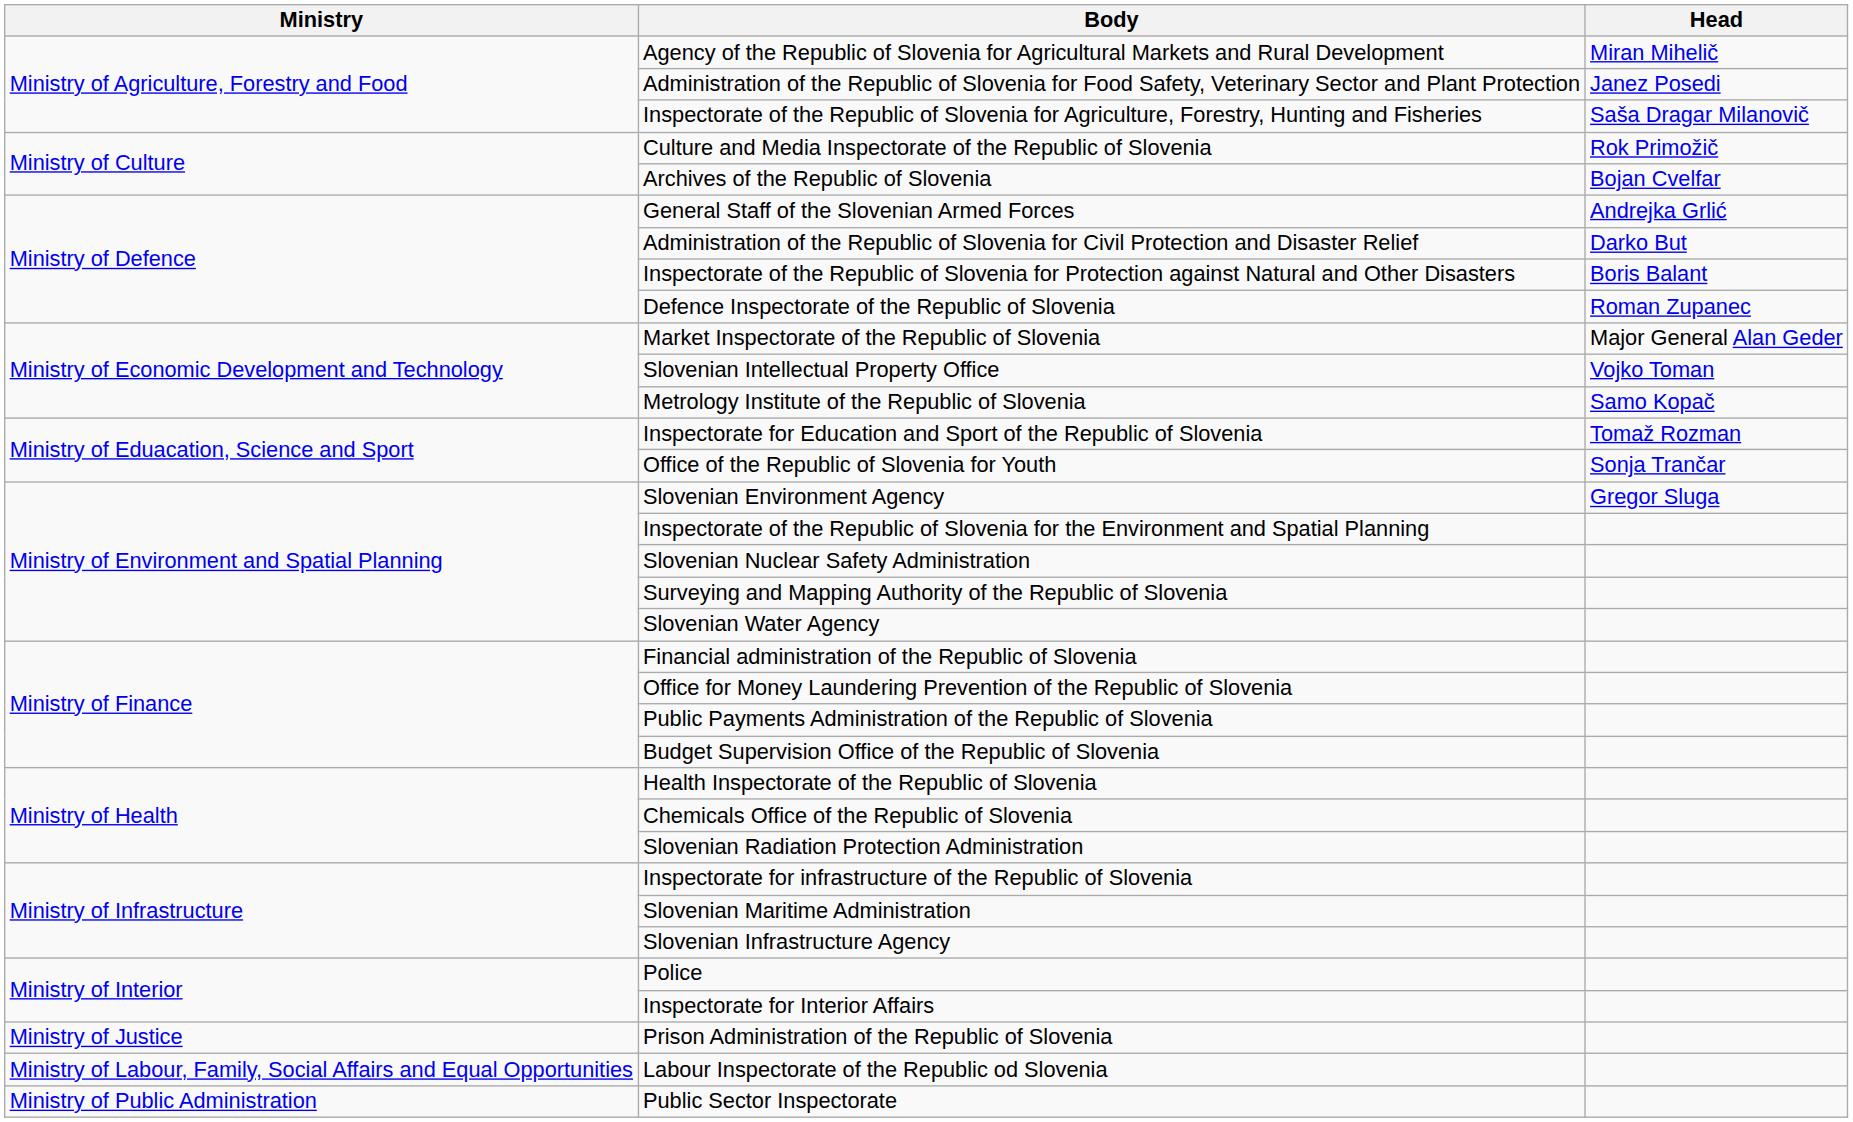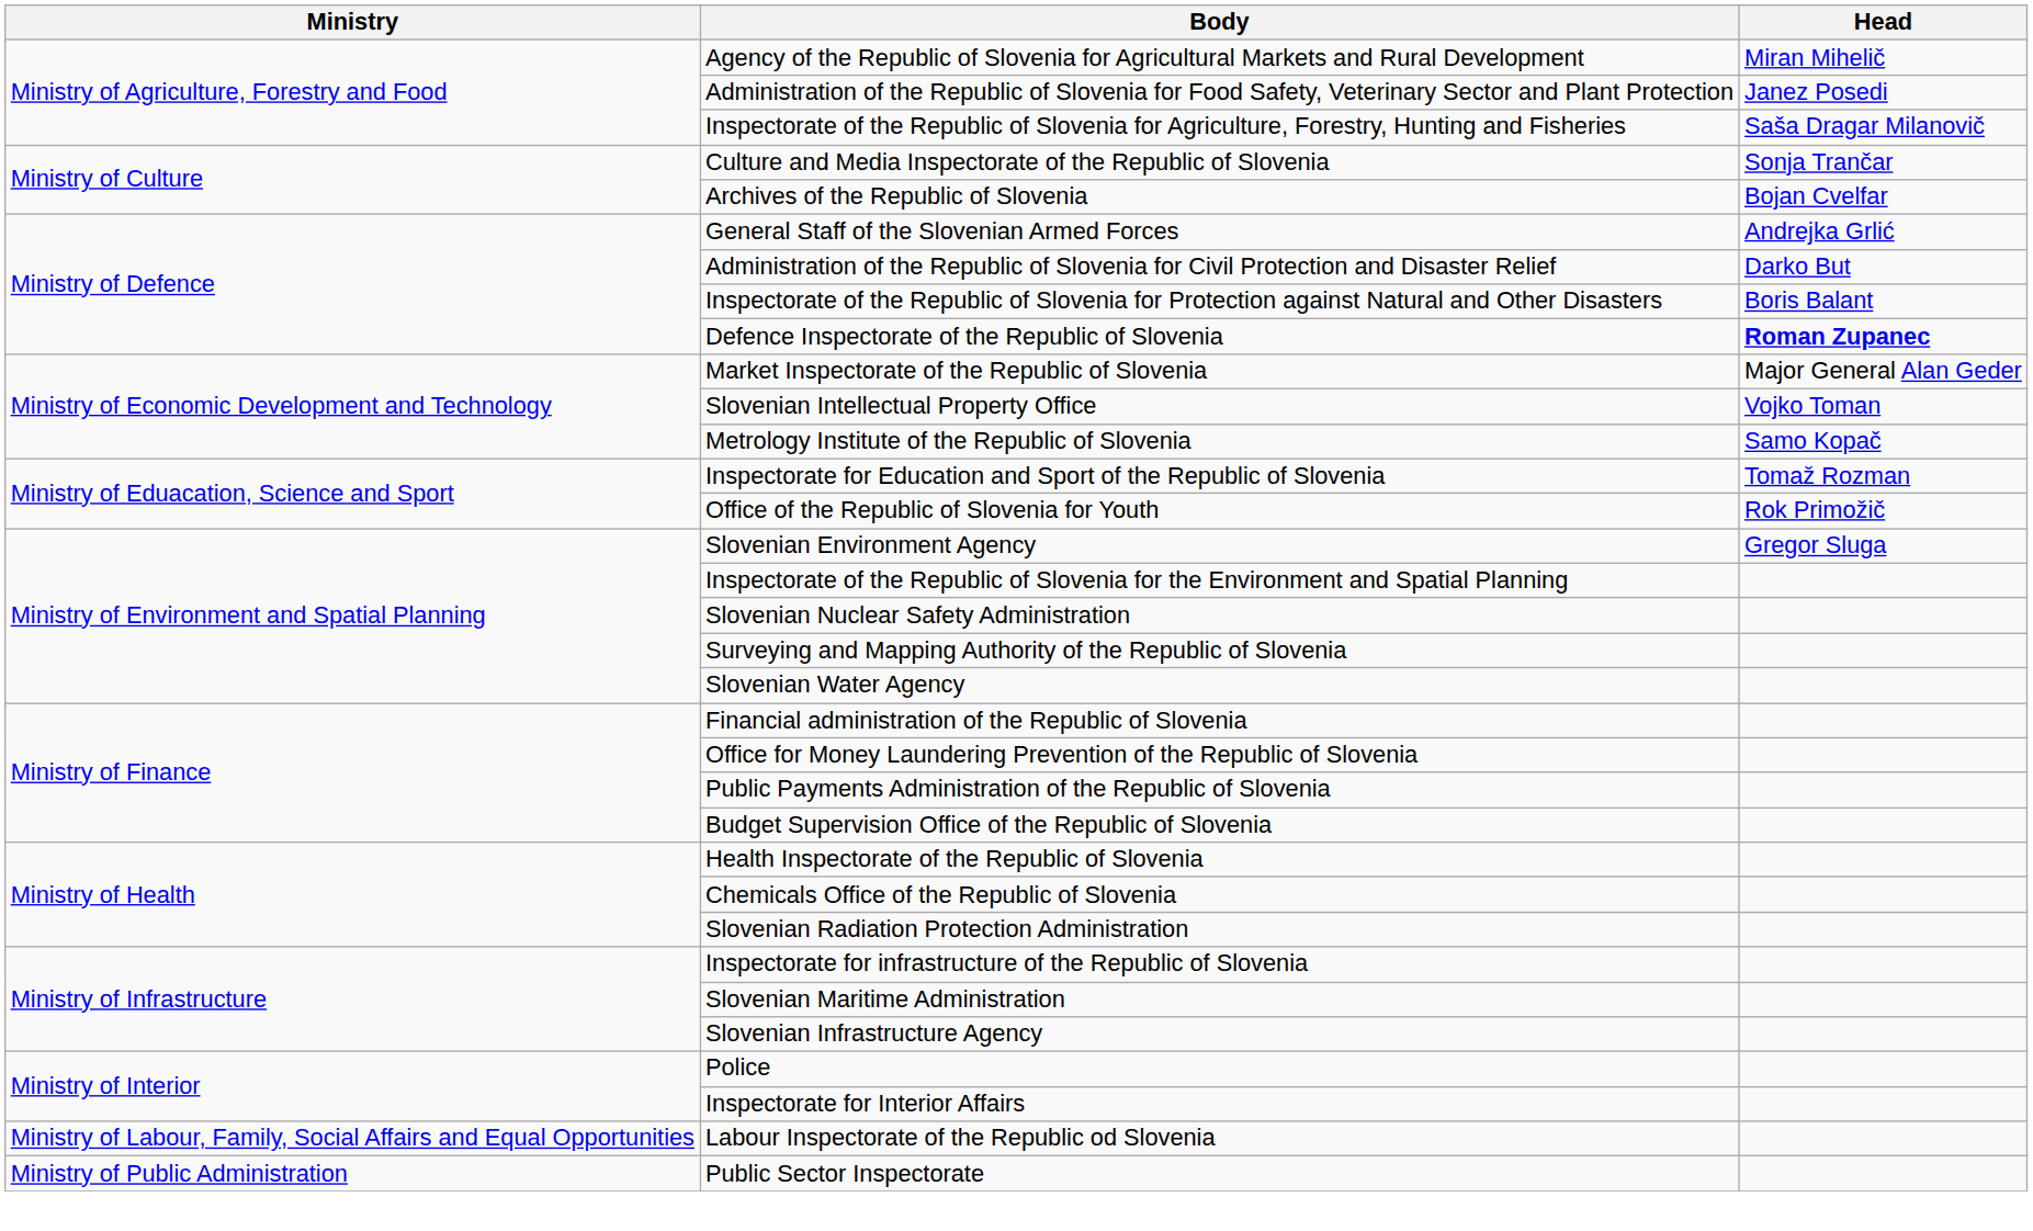Culture and Media Inspectorate of the Republic of Slovenia | Head: Rok Primožič -> Sonja Trančar
Defence Inspectorate of the Republic of Slovenia | Head: normal -> bold
Office of the Republic of Slovenia for Youth | Head: Sonja Trančar -> Rok Primožič
- row: Ministry of Justice | Prison Administration of the Republic of Slovenia
